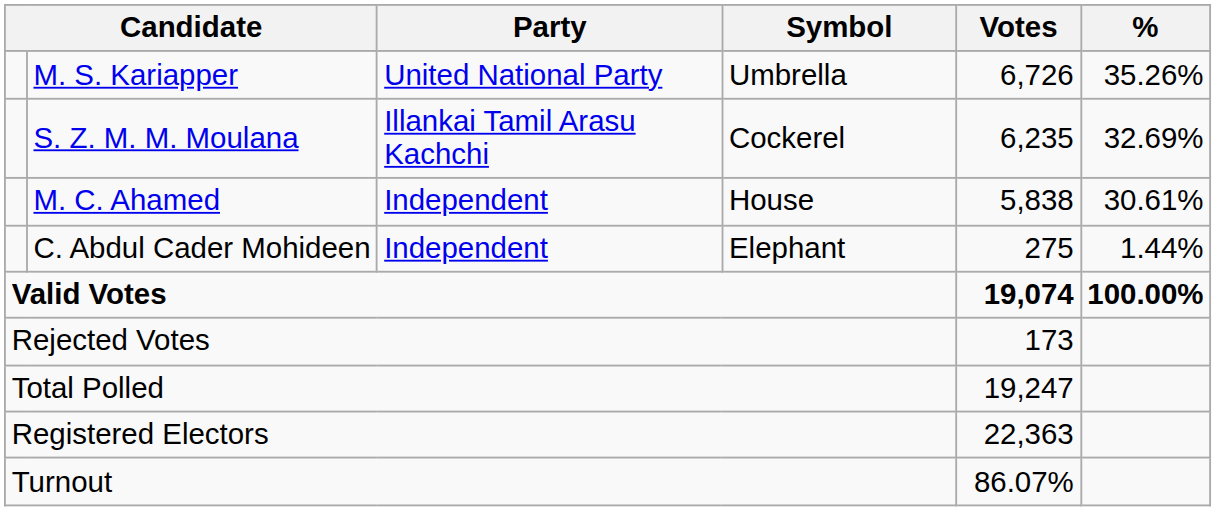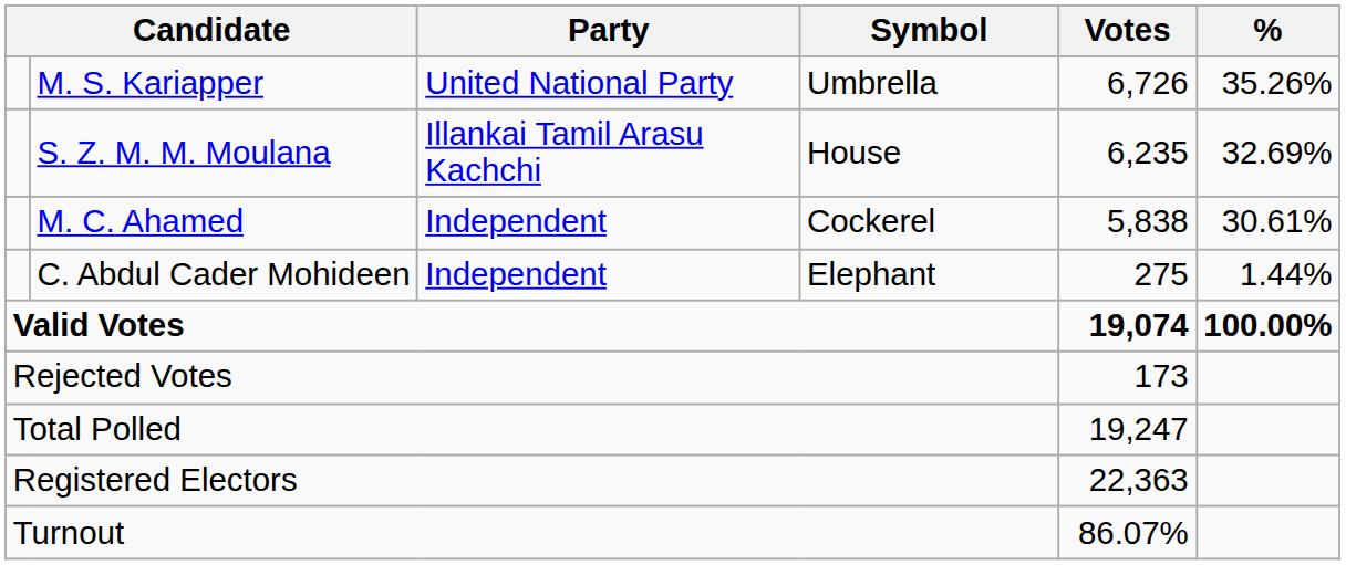S. Z. M. M. Moulana | Symbol: Cockerel -> House
M. C. Ahamed | Symbol: House -> Cockerel
